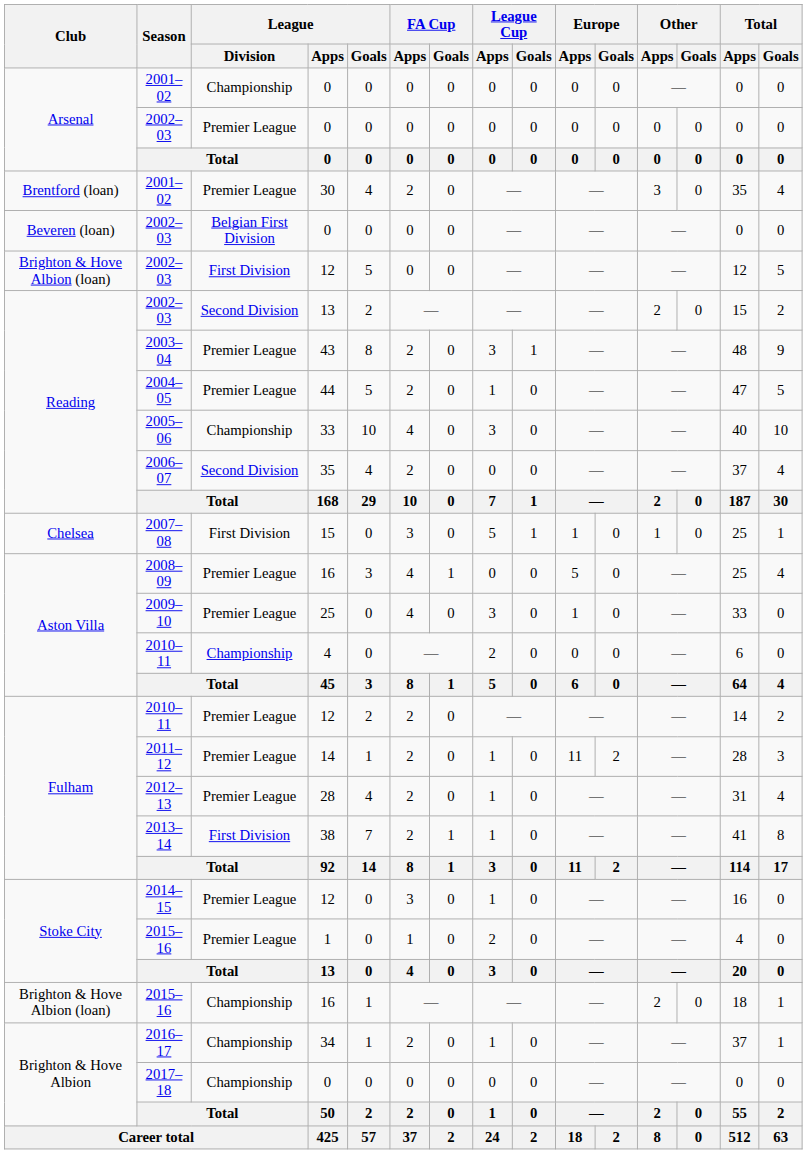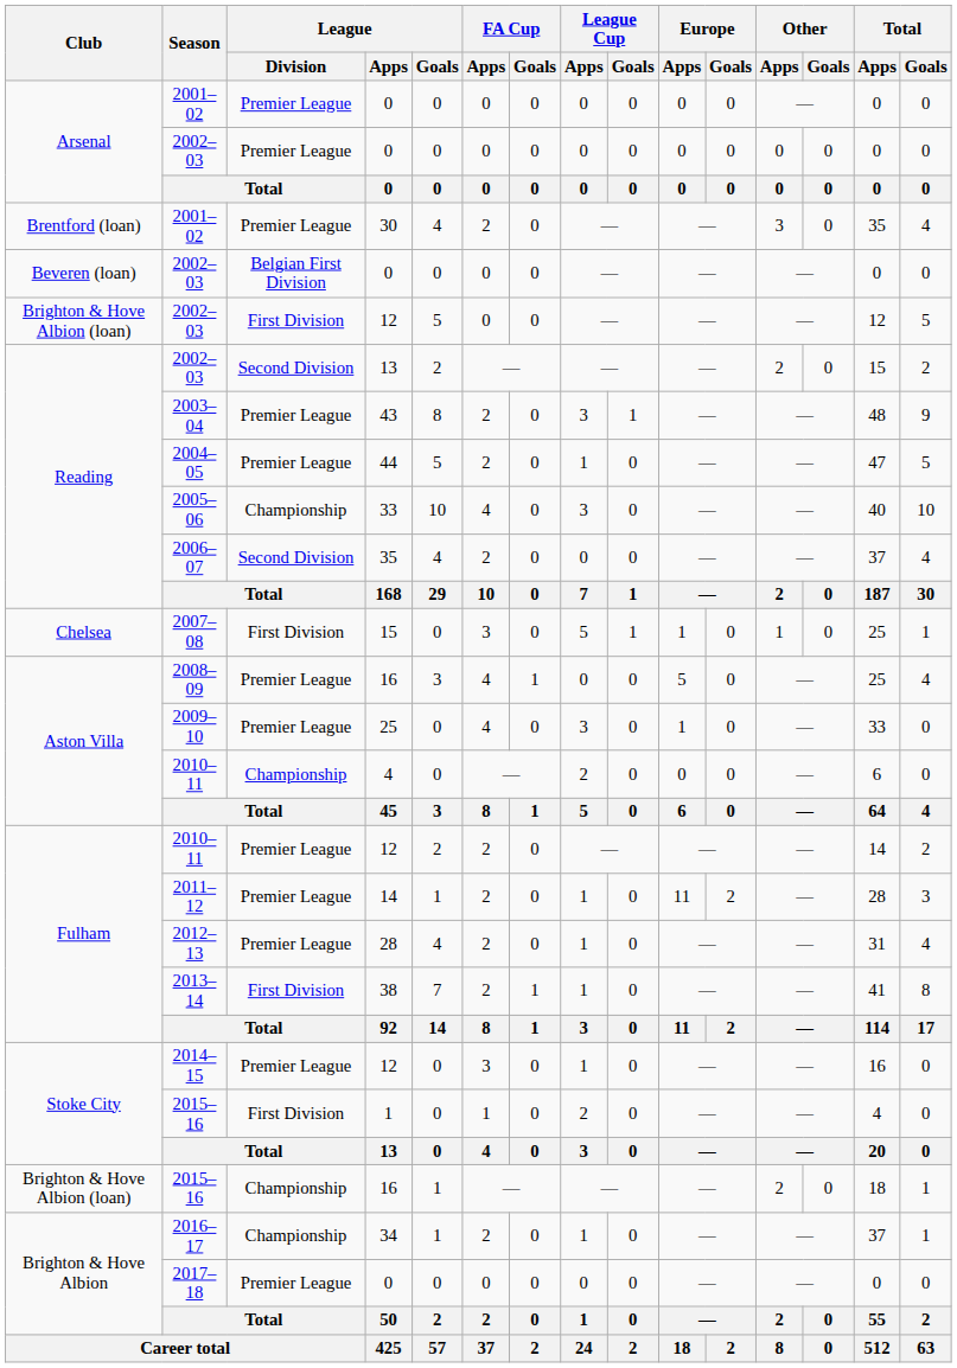Arsenal / 2001–02 | League / Division: Championship -> Premier League
Stoke City / 2015–16 | League / Division: Premier League -> First Division
2017–18 | League / Division: Championship -> Premier League
